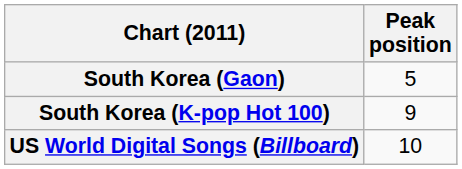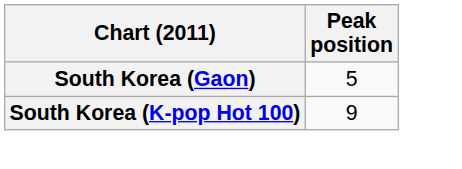- row: US World Digital Songs (Billboard) | 10
